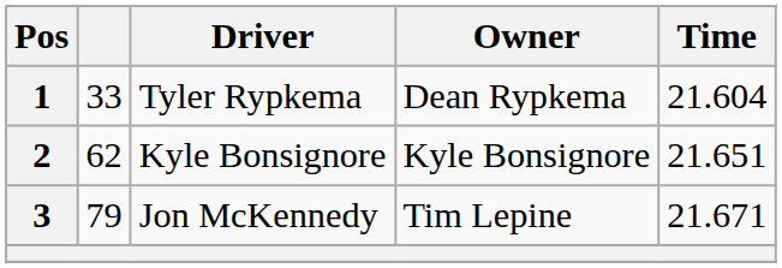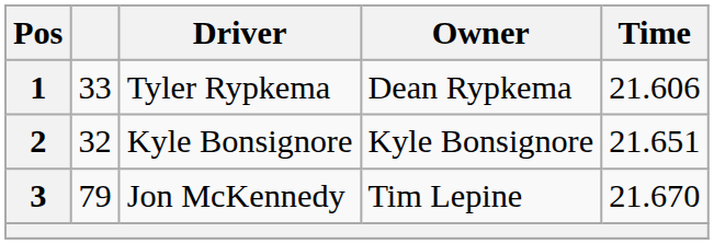1 | Time: 21.604 -> 21.606
2 | column 2: 62 -> 32
3 | Time: 21.671 -> 21.670
